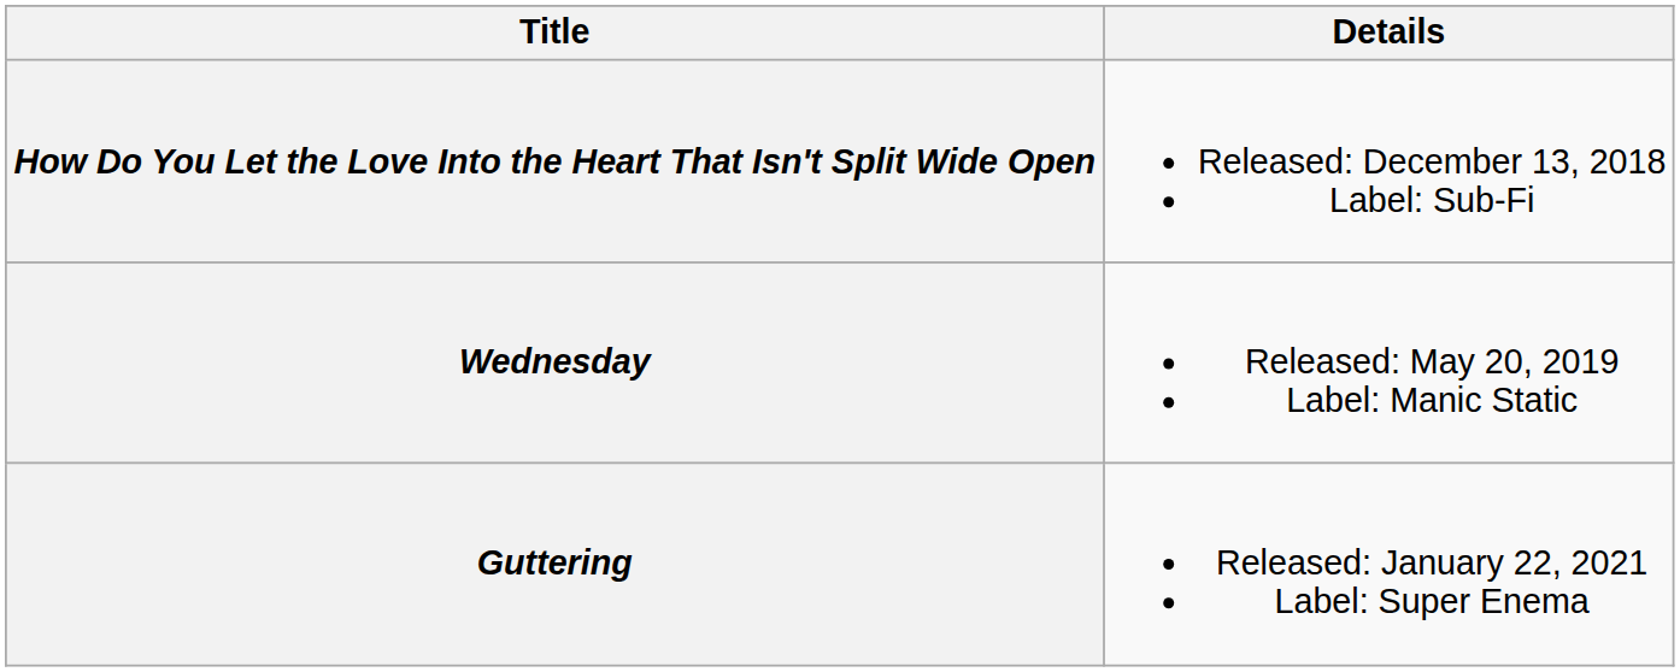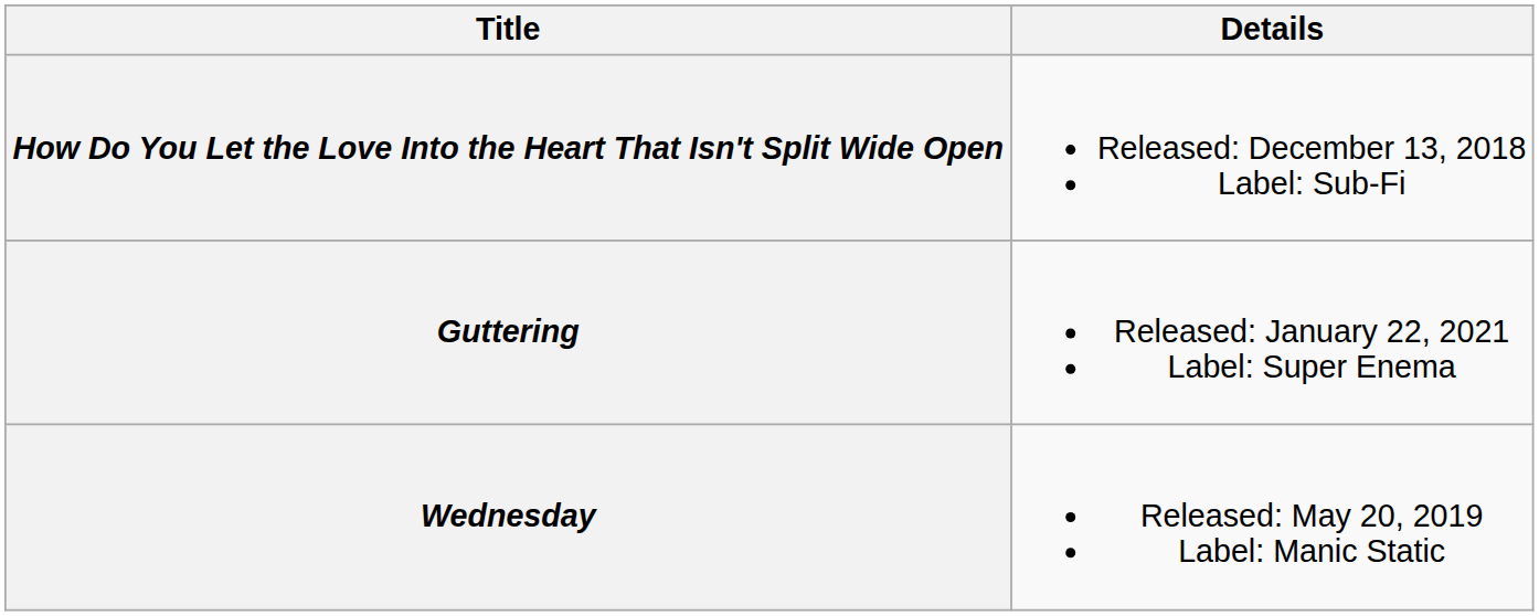rows swapped: Wednesday <-> Guttering
